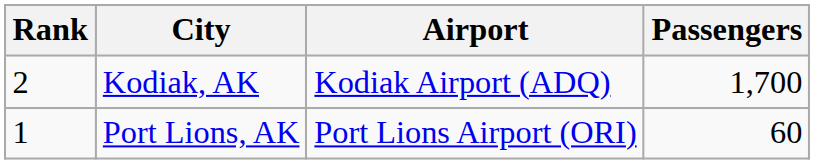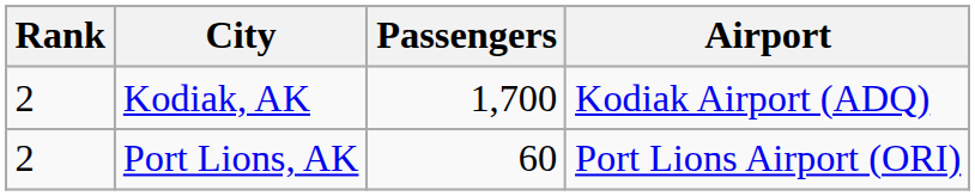columns swapped: Airport <-> Passengers
Port Lions, AK | Rank: 1 -> 2
